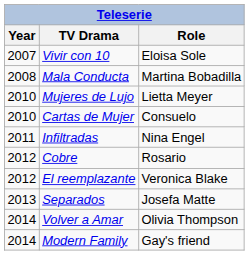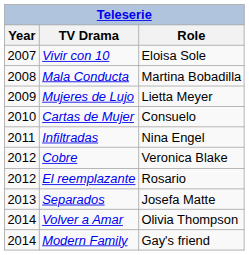Mujeres de Lujo | Year: 2010 -> 2009
Cobre | Role: Rosario -> Veronica Blake
El reemplazante | Role: Veronica Blake -> Rosario
